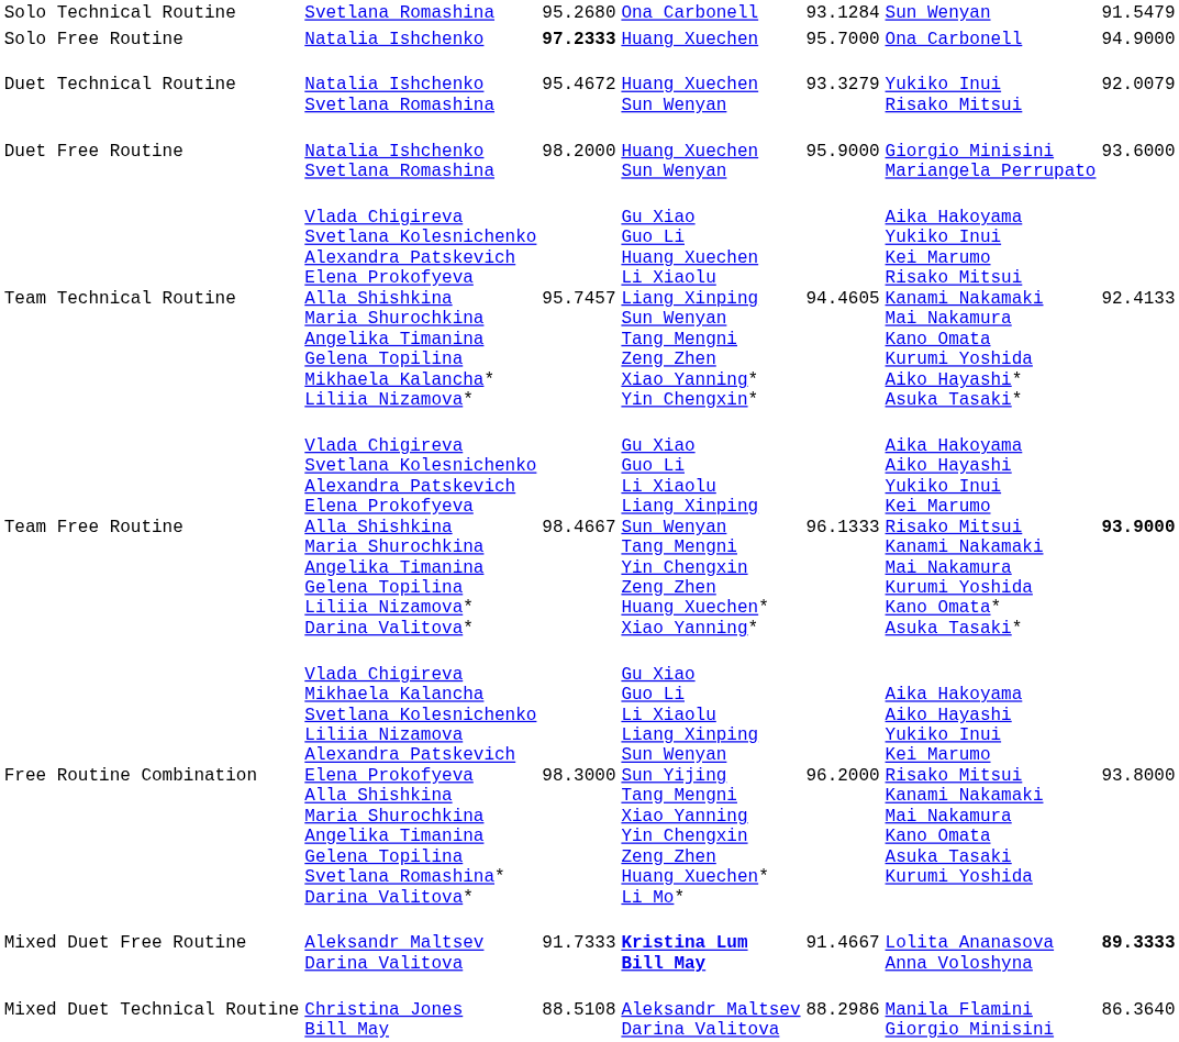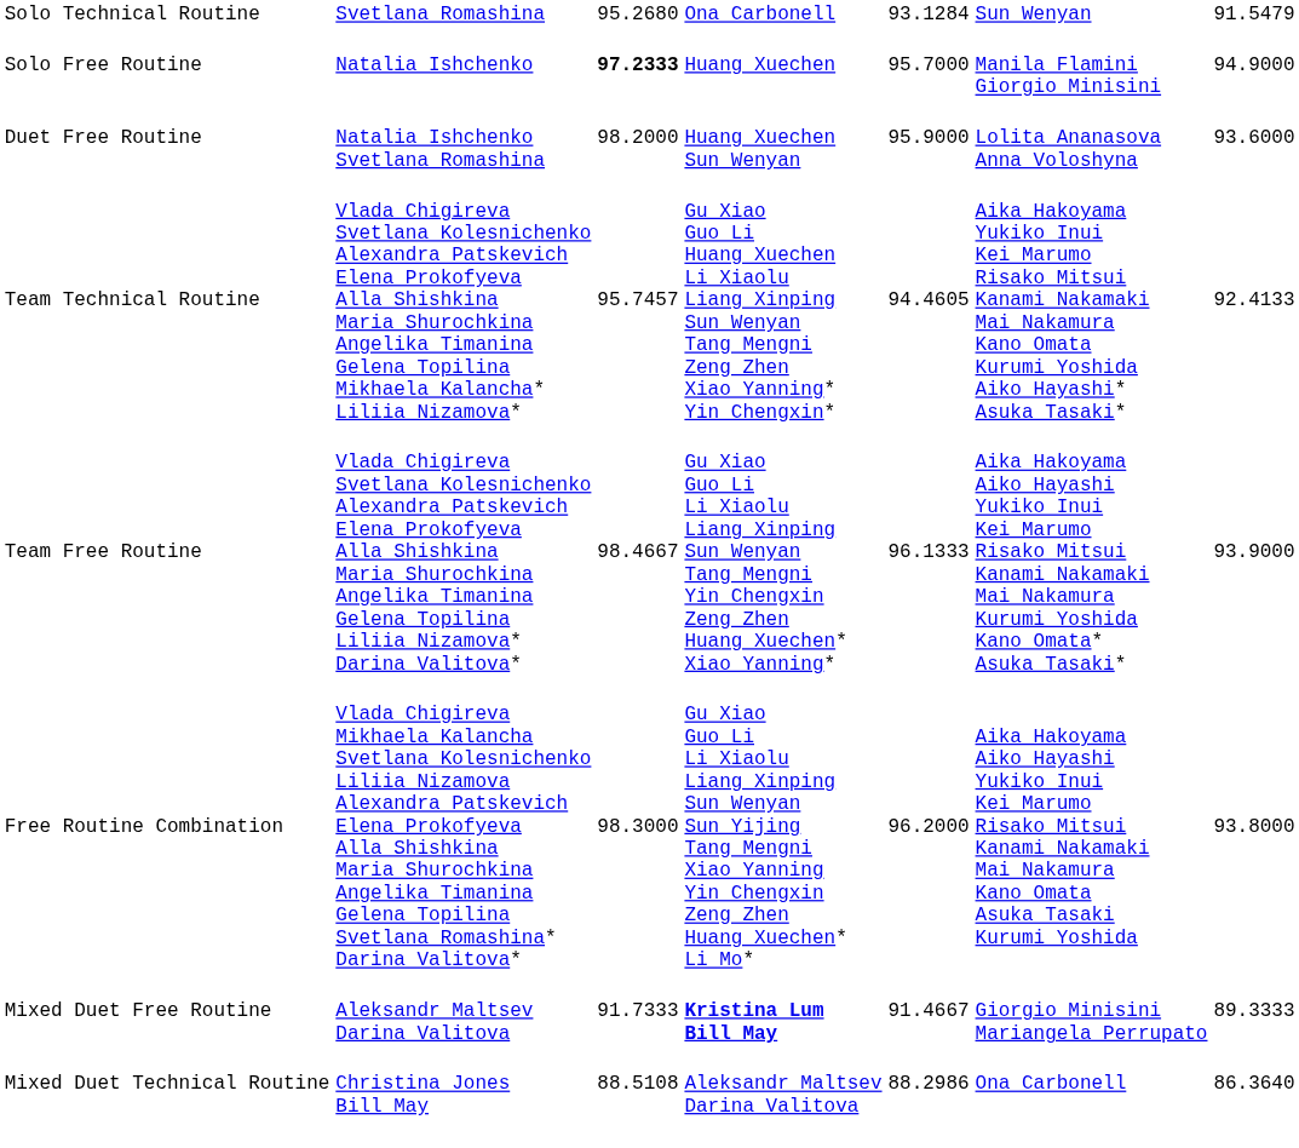Solo Free Routine | column 6: Ona Carbonell -> Manila Flamini Giorgio Minisini
- row: Duet Technical Routine | Natalia Ishchenko Svetlana Romashina | 95.4672 | Huang Xuechen Sun Wenyan | 93.3279 | Yukiko Inui Risako Mitsui | 92.0079
Duet Free Routine | column 6: Giorgio Minisini Mariangela Perrupato -> Lolita Ananasova Anna Voloshyna
Team Free Routine | column 7: bold -> normal
Mixed Duet Free Routine | column 6: Lolita Ananasova Anna Voloshyna -> Giorgio Minisini Mariangela Perrupato
Mixed Duet Free Routine | column 7: bold -> normal
Mixed Duet Technical Routine | column 6: Manila Flamini Giorgio Minisini -> Ona Carbonell
